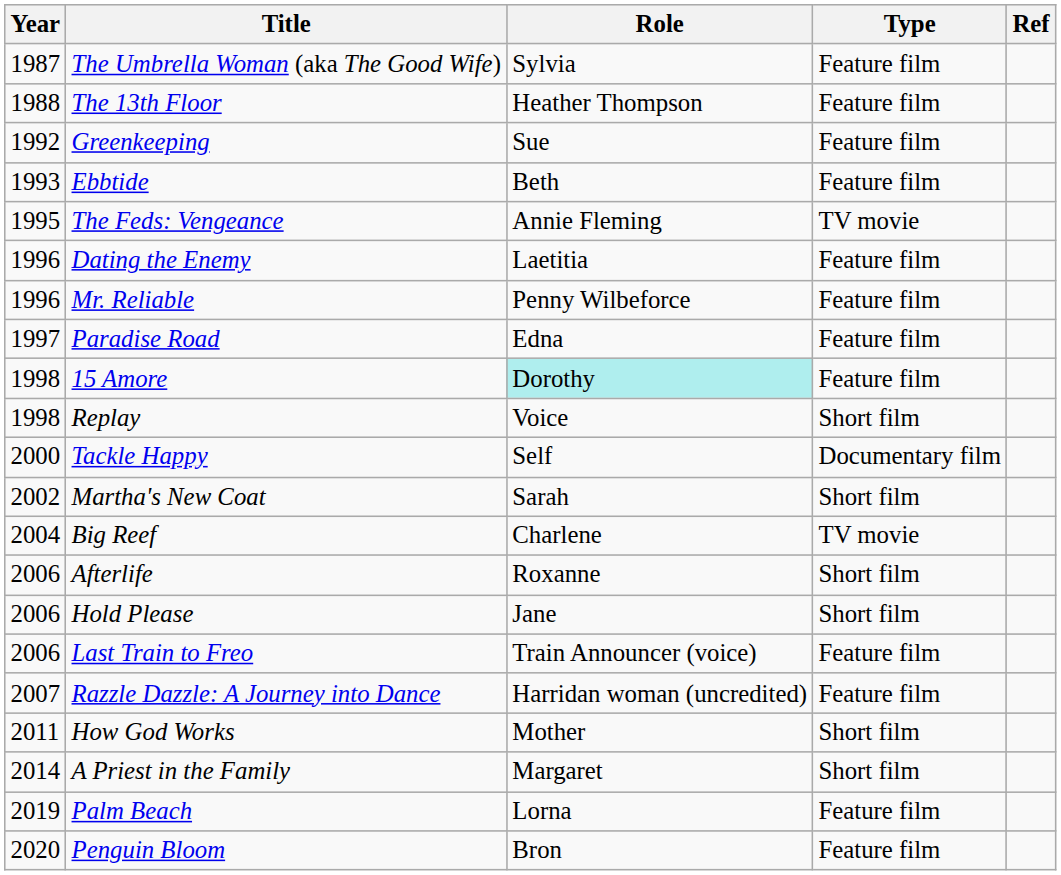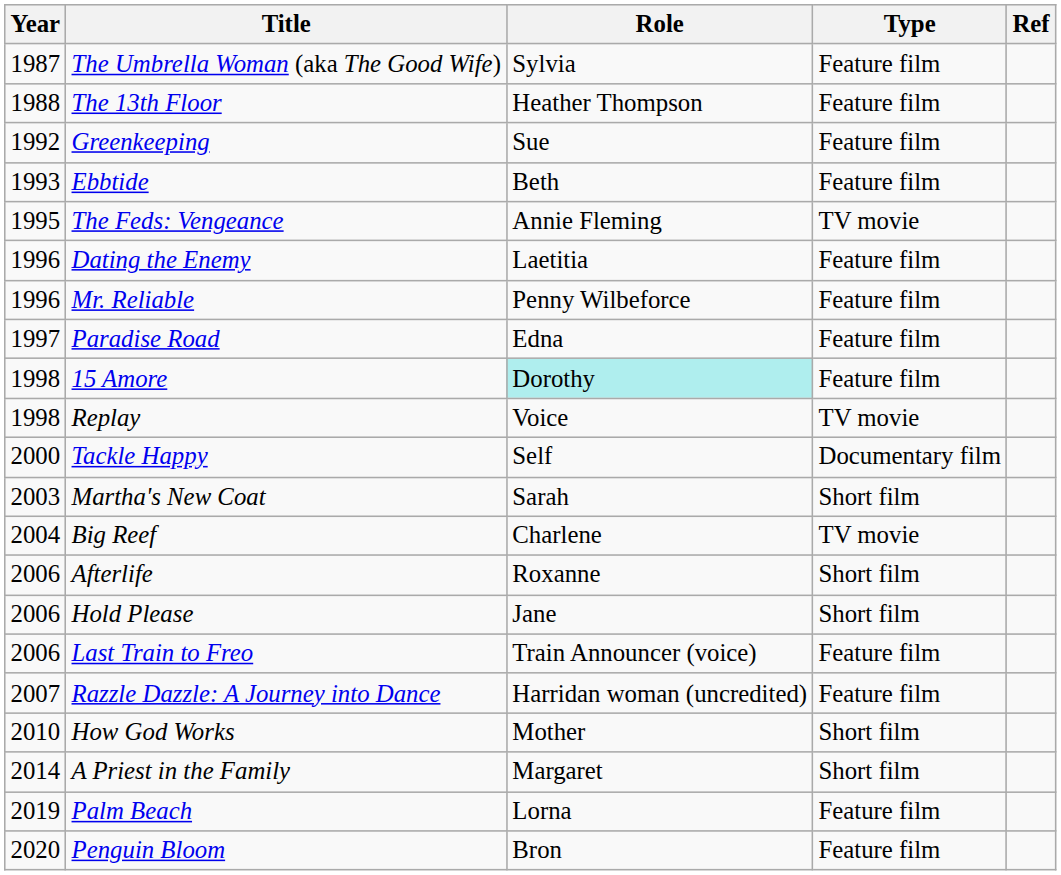Replay | Type: Short film -> TV movie
Martha's New Coat | Year: 2002 -> 2003
How God Works | Year: 2011 -> 2010
